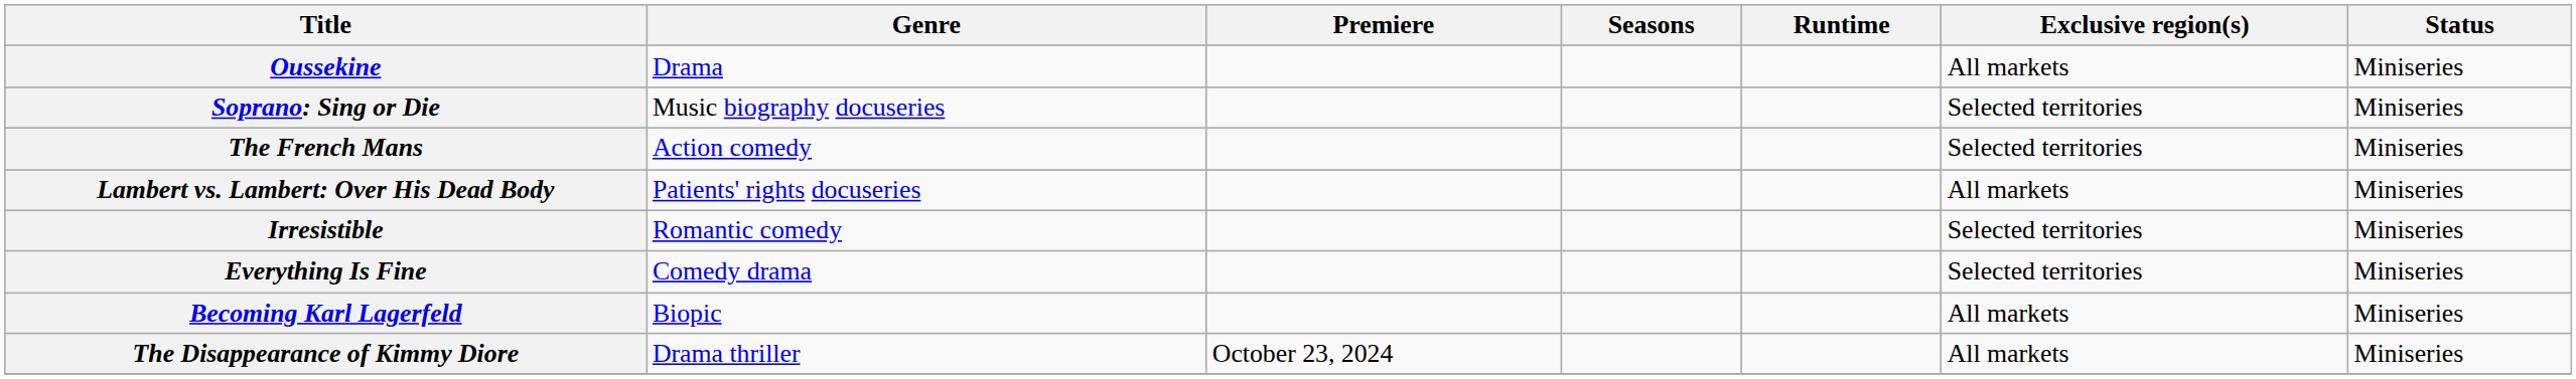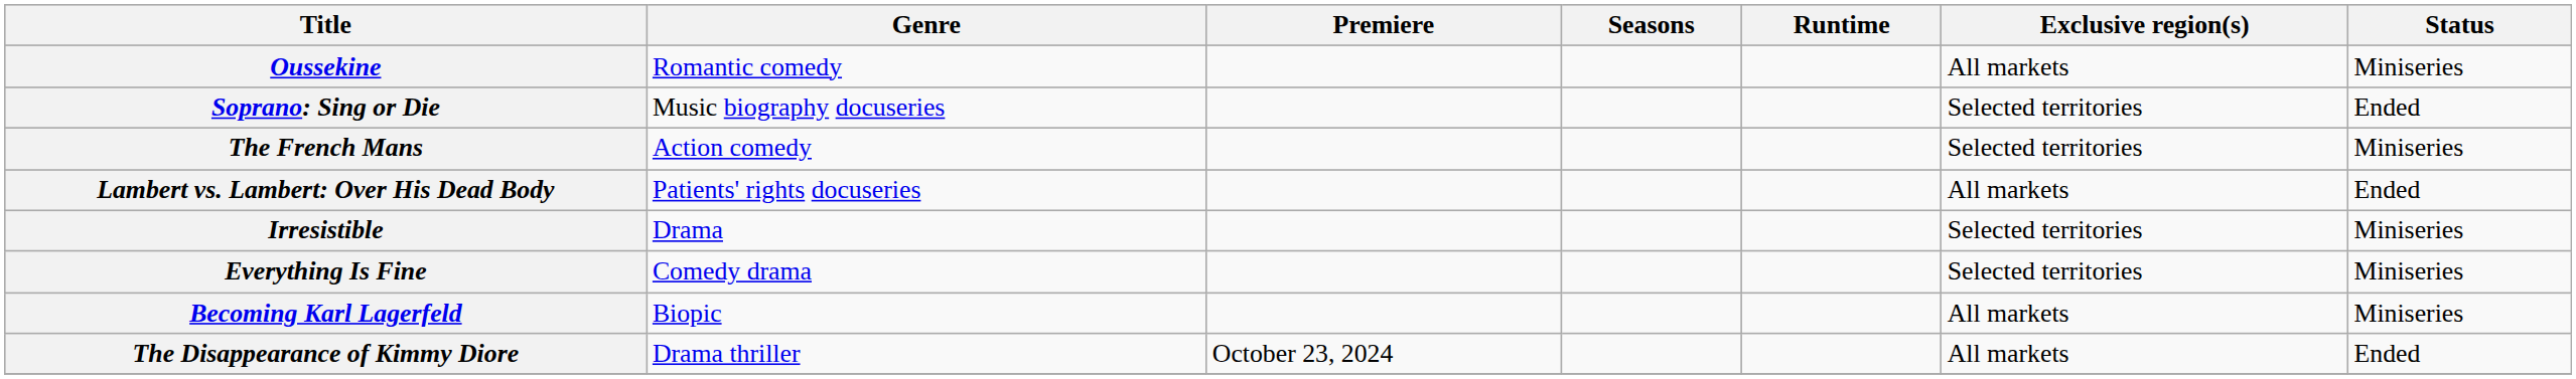Oussekine | Genre: Drama -> Romantic comedy
Soprano: Sing or Die | Status: Miniseries -> Ended
Lambert vs. Lambert: Over His Dead Body | Status: Miniseries -> Ended
Irresistible | Genre: Romantic comedy -> Drama
The Disappearance of Kimmy Diore | Status: Miniseries -> Ended
